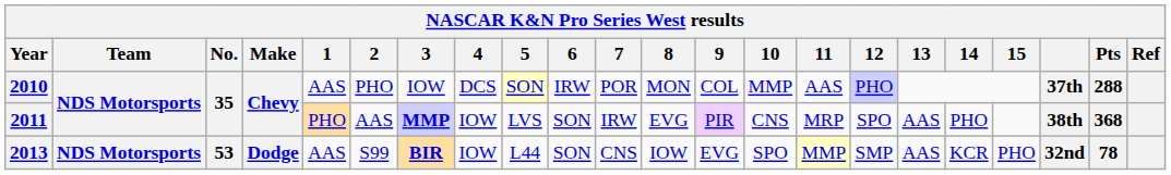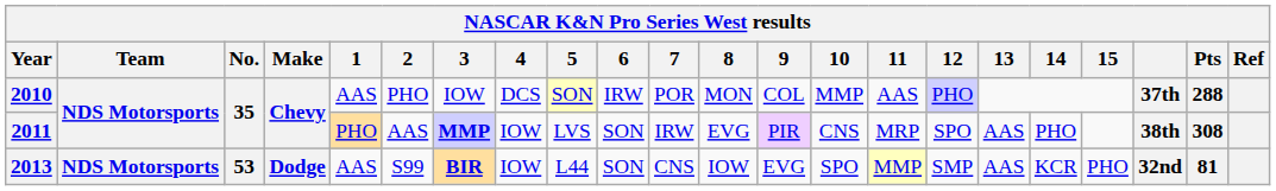2011 | Pts: 368 -> 308
2013 | Pts: 78 -> 81
